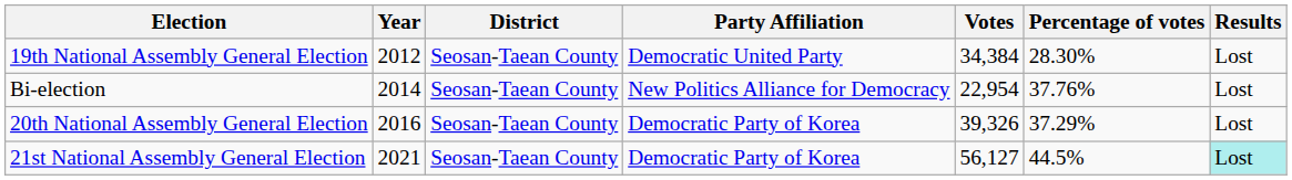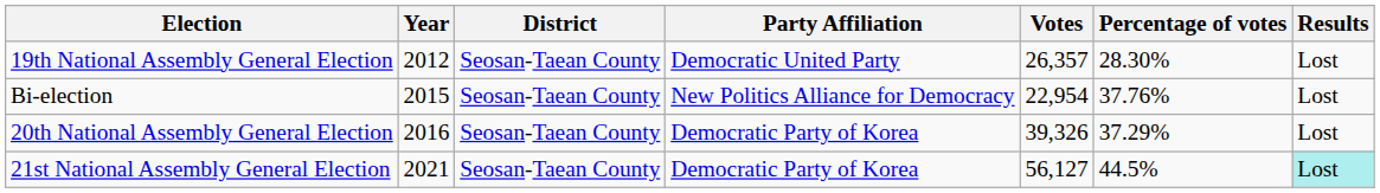19th National Assembly General Election | Votes: 34,384 -> 26,357
Bi-election | Year: 2014 -> 2015
